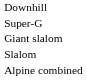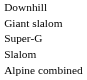rows swapped: Super-G <-> Giant slalom
